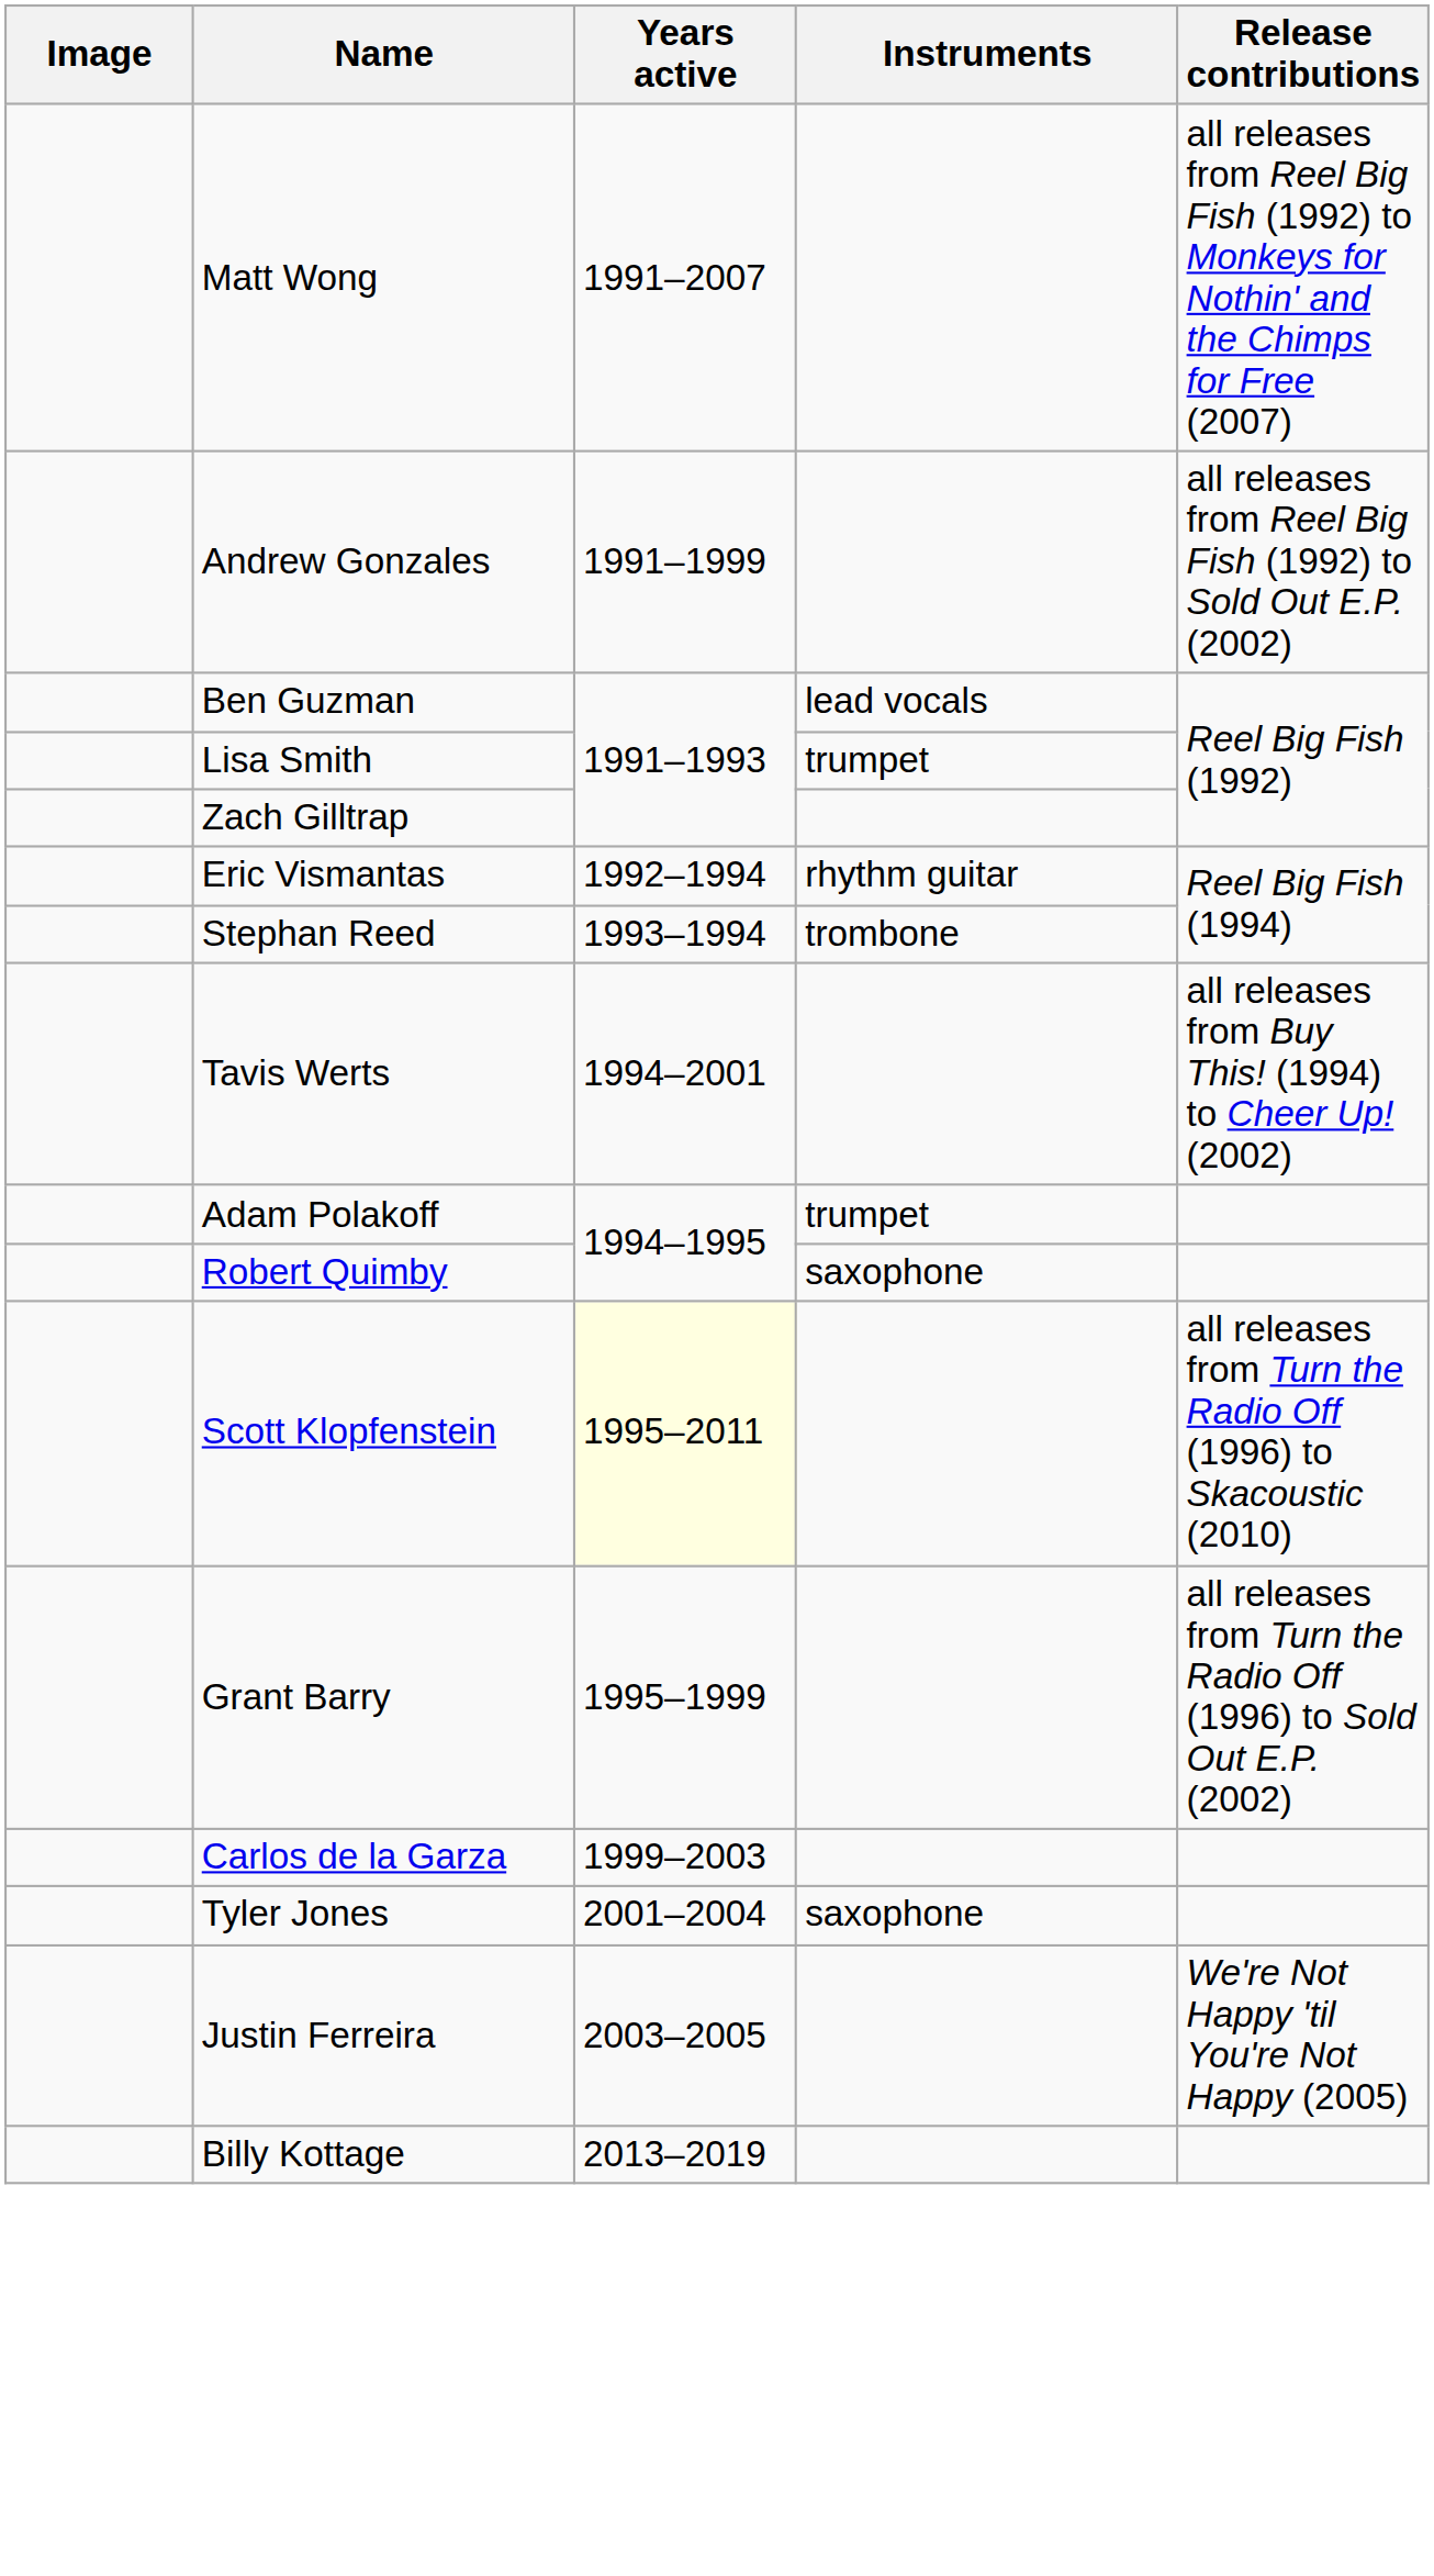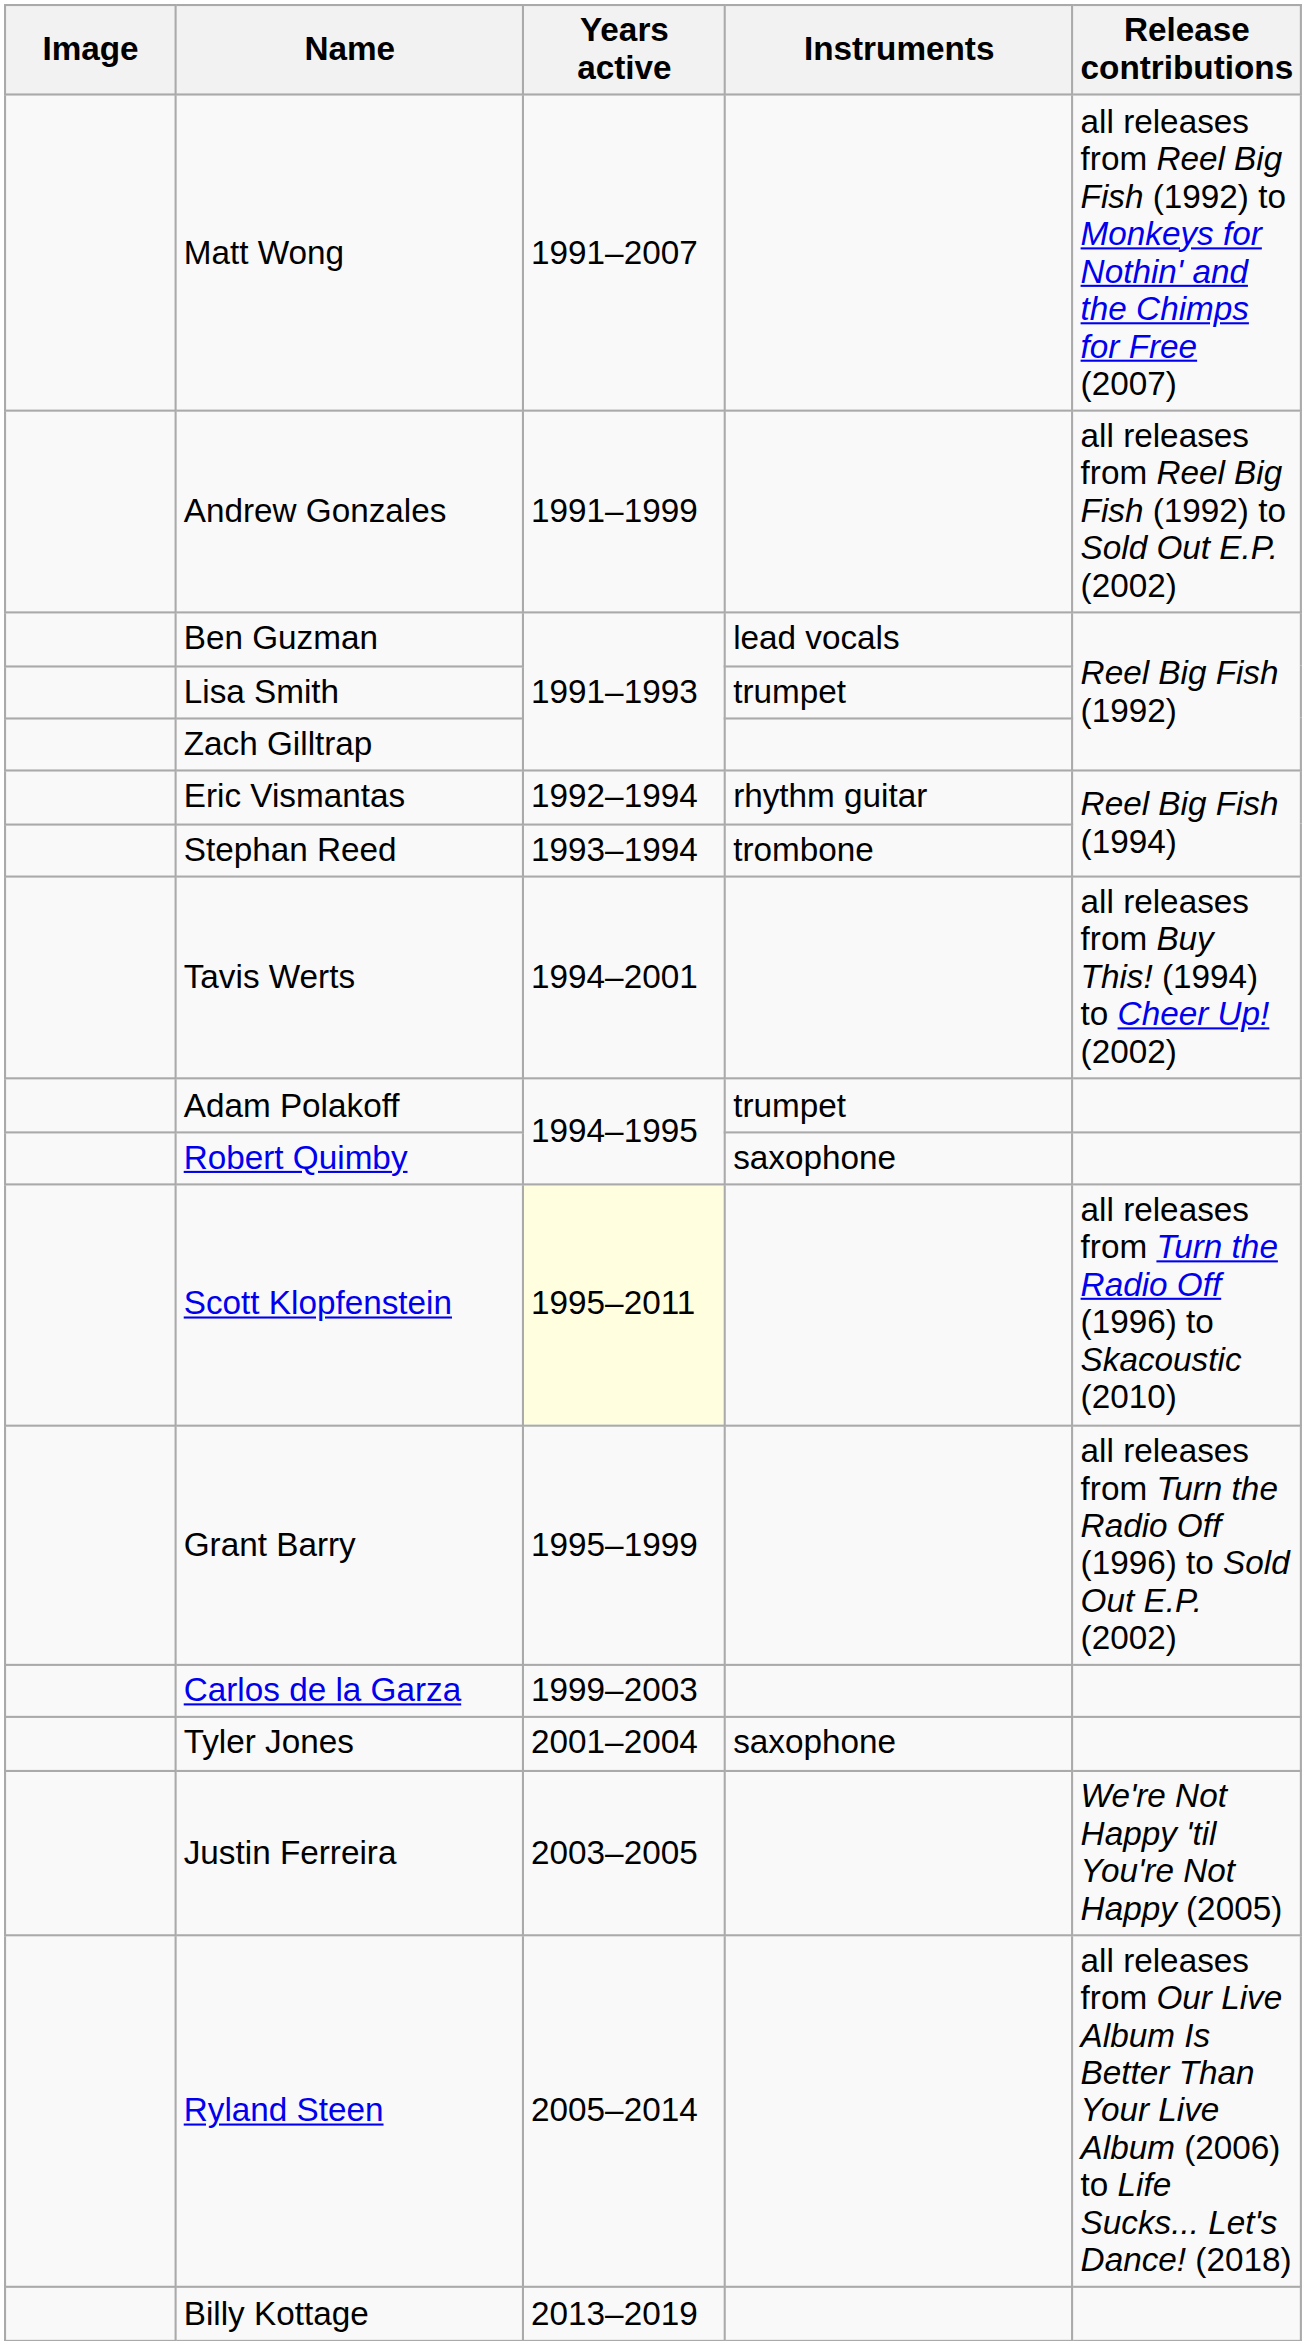+ row: Ryland Steen | 2005–2014 | all releases from Our Live Album Is Better Than Your Live Album (2006) to Life Sucks... Let's Dance! (2018)
